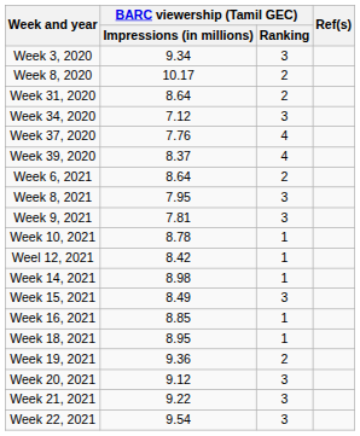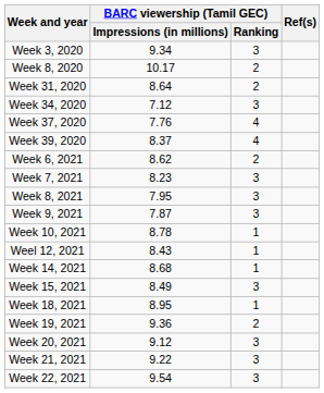Week 6, 2021 | BARC viewership (Tamil GEC) / Impressions (in millions): 8.64 -> 8.62
+ row: Week 7, 2021 | 8.23 | 3
Week 9, 2021 | BARC viewership (Tamil GEC) / Impressions (in millions): 7.81 -> 7.87
Weel 12, 2021 | BARC viewership (Tamil GEC) / Impressions (in millions): 8.42 -> 8.43
Week 14, 2021 | BARC viewership (Tamil GEC) / Impressions (in millions): 8.98 -> 8.68
- row: Week 16, 2021 | 8.85 | 1
